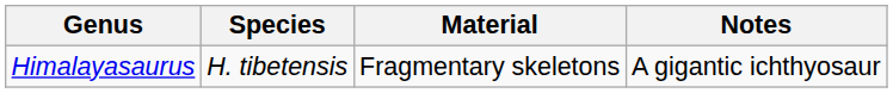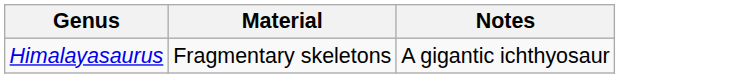- column: Species | H. tibetensis
